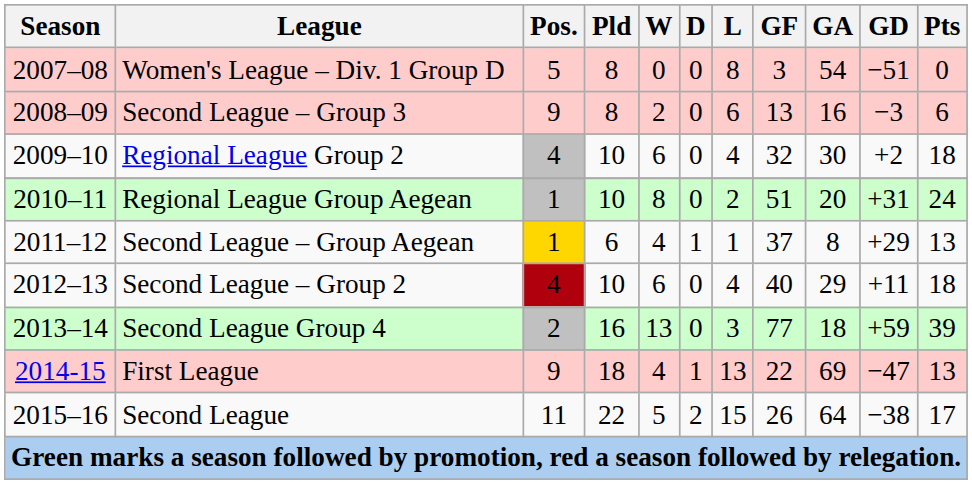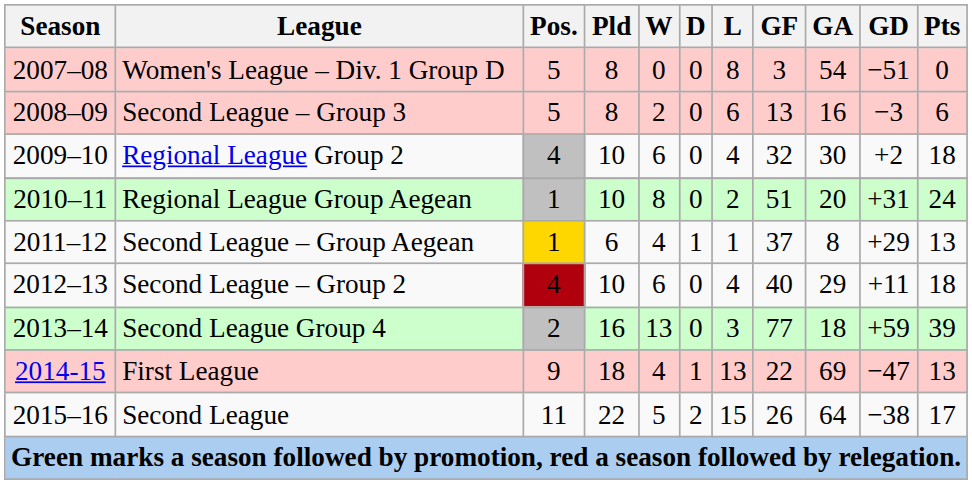Second League – Group 3 | Pos.: 9 -> 5
